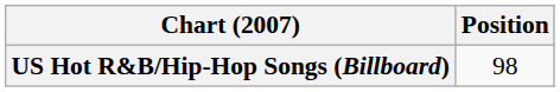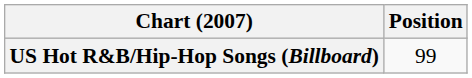US Hot R&B/Hip-Hop Songs (Billboard) | Position: 98 -> 99
